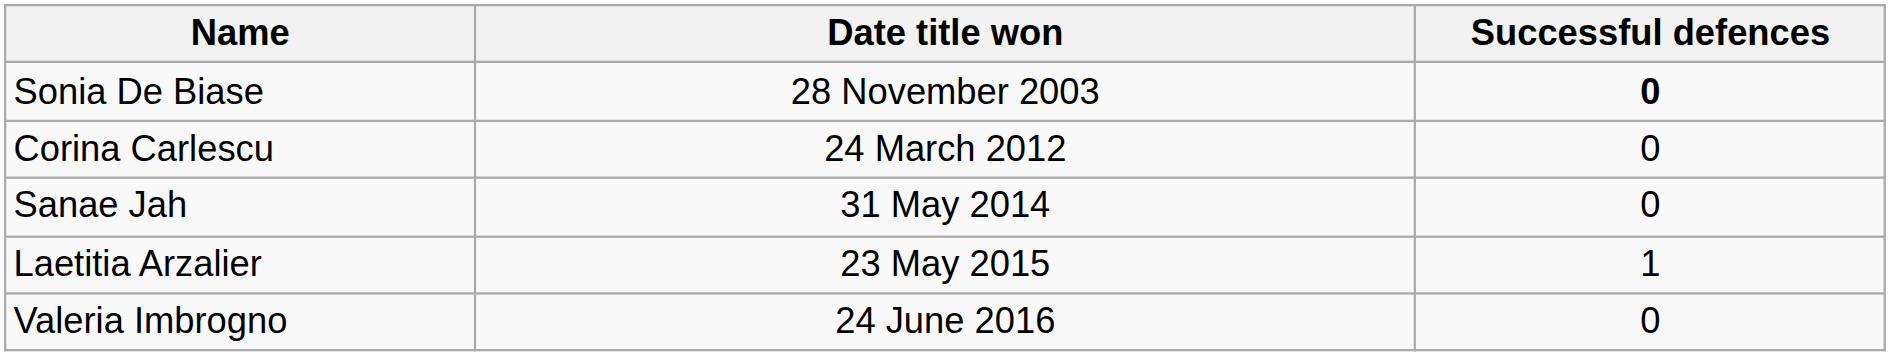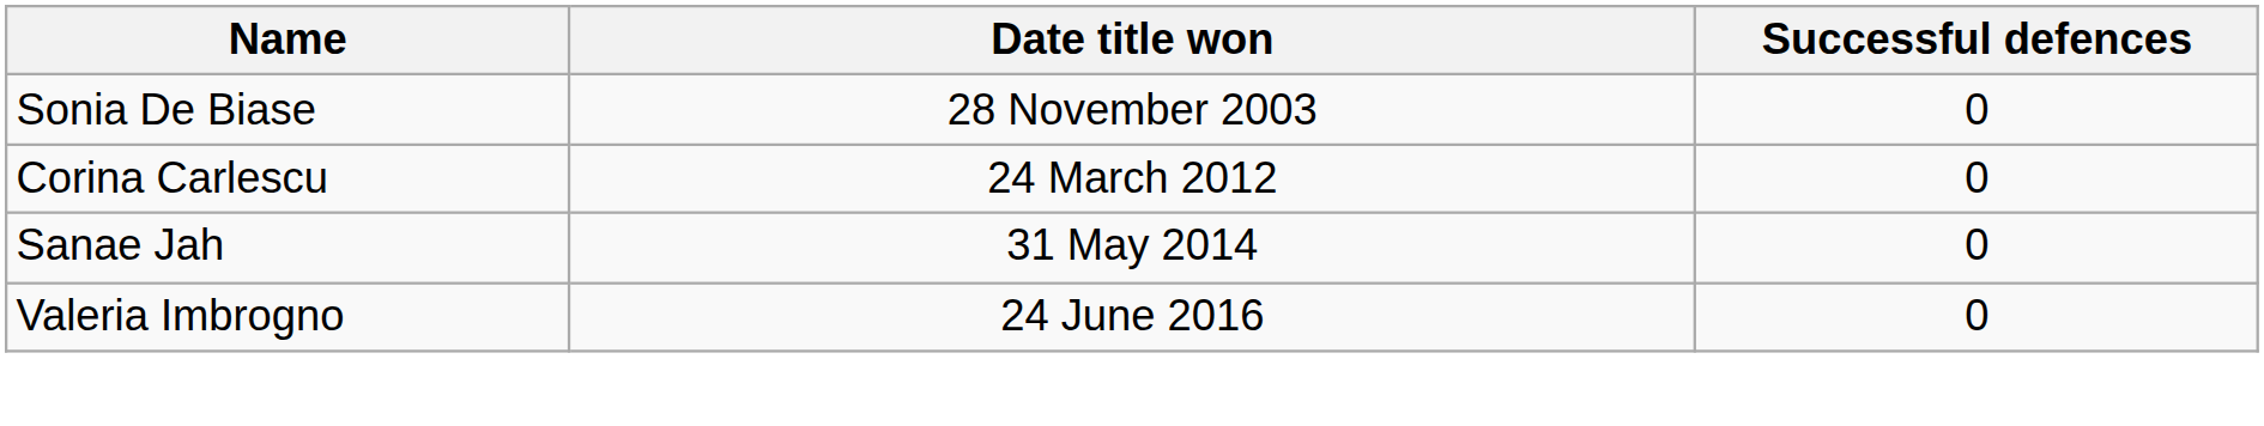Sonia De Biase | Successful defences: bold -> normal
- row: Laetitia Arzalier | 23 May 2015 | 1
